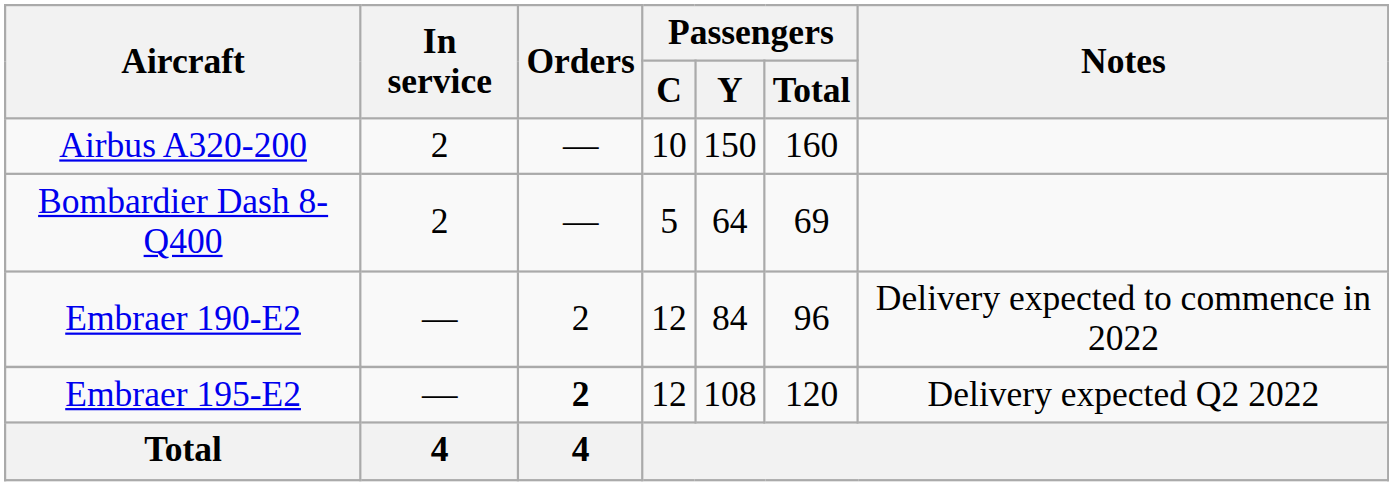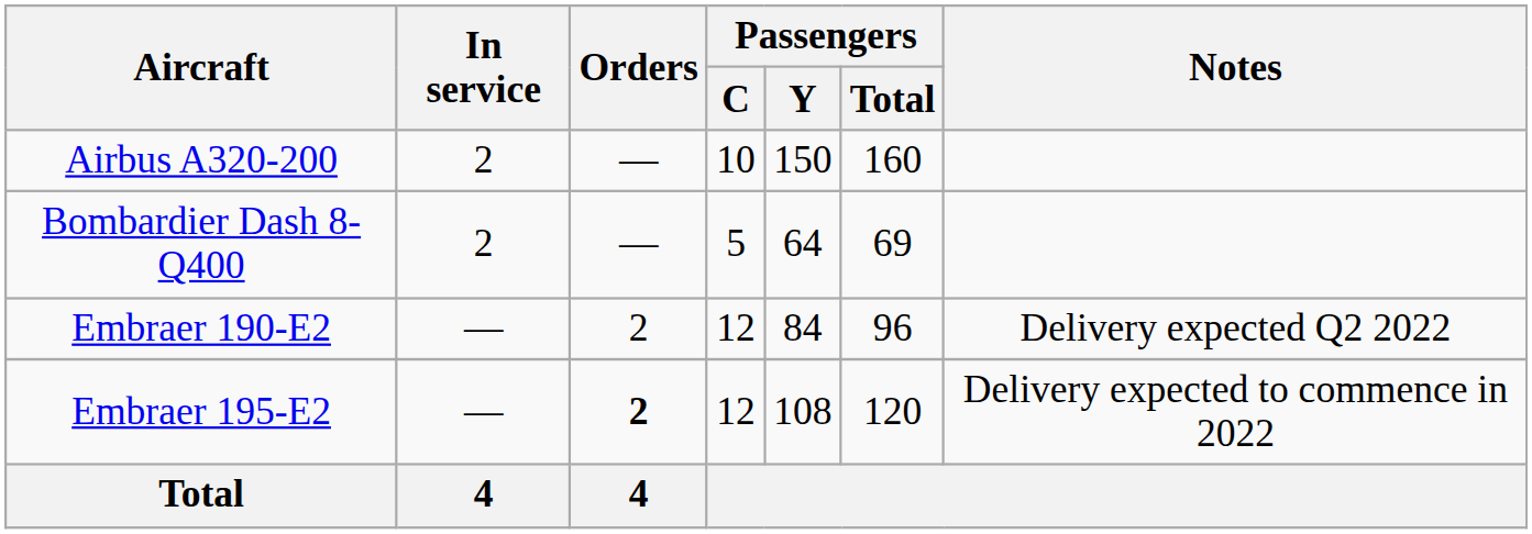Embraer 190-E2 | Notes: Delivery expected to commence in 2022 -> Delivery expected Q2 2022
Embraer 195-E2 | Notes: Delivery expected Q2 2022 -> Delivery expected to commence in 2022
